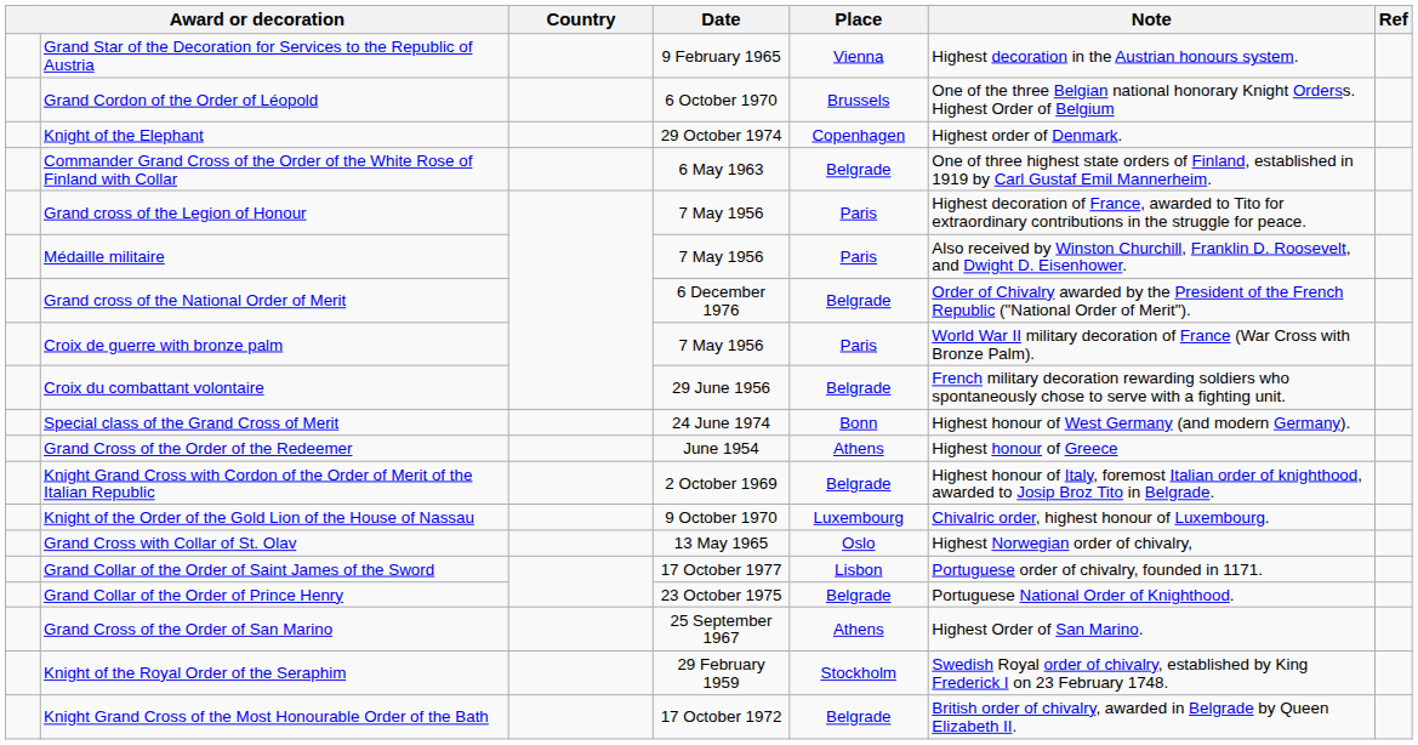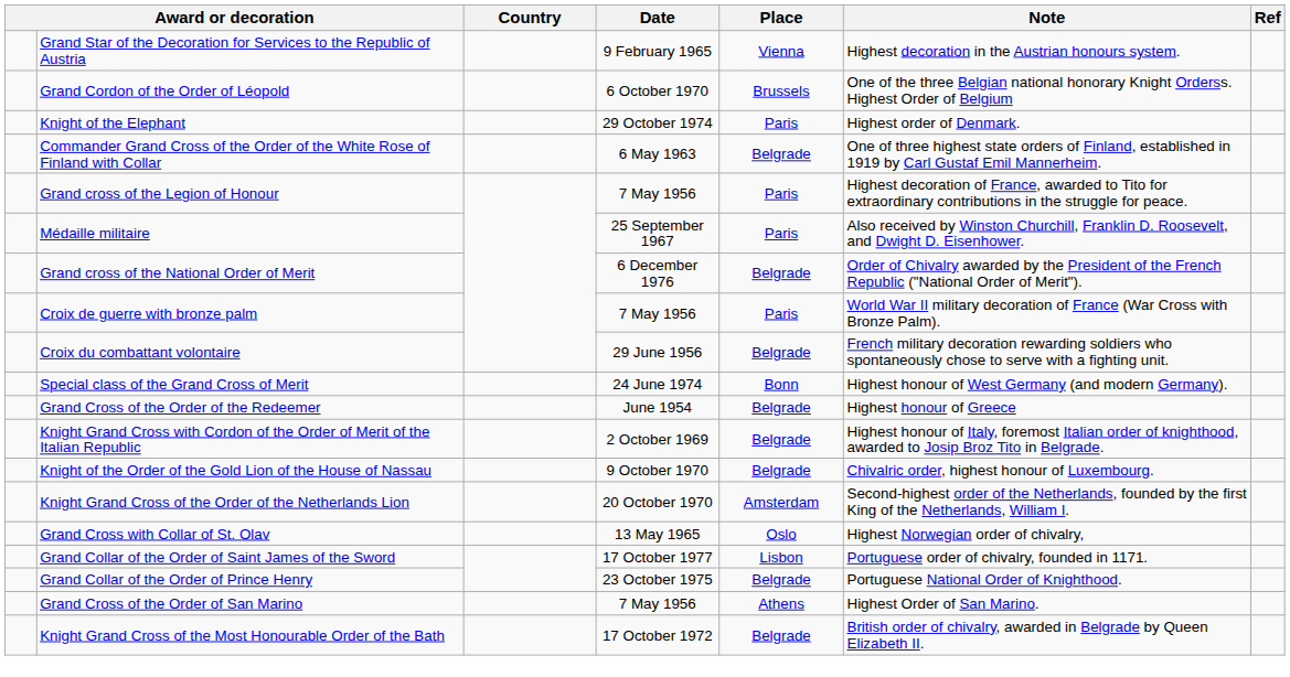Knight of the Elephant | Place: Copenhagen -> Paris
Médaille militaire | Date: 7 May 1956 -> 25 September 1967
Grand Cross of the Order of the Redeemer | Place: Athens -> Belgrade
Knight of the Order of the Gold Lion of the House of Nassau | Place: Luxembourg -> Belgrade
+ row: Knight Grand Cross of the Order of the Netherlands Lion | 20 October 1970 | Amsterdam | Second-highest order of the Netherlands, founded by the first King of the Netherlands, William I.
Grand Cross of the Order of San Marino | Date: 25 September 1967 -> 7 May 1956
- row: Knight of the Royal Order of the Seraphim | 29 February 1959 | Stockholm | Swedish Royal order of chivalry, established by King Frederick I on 23 February 1748.
